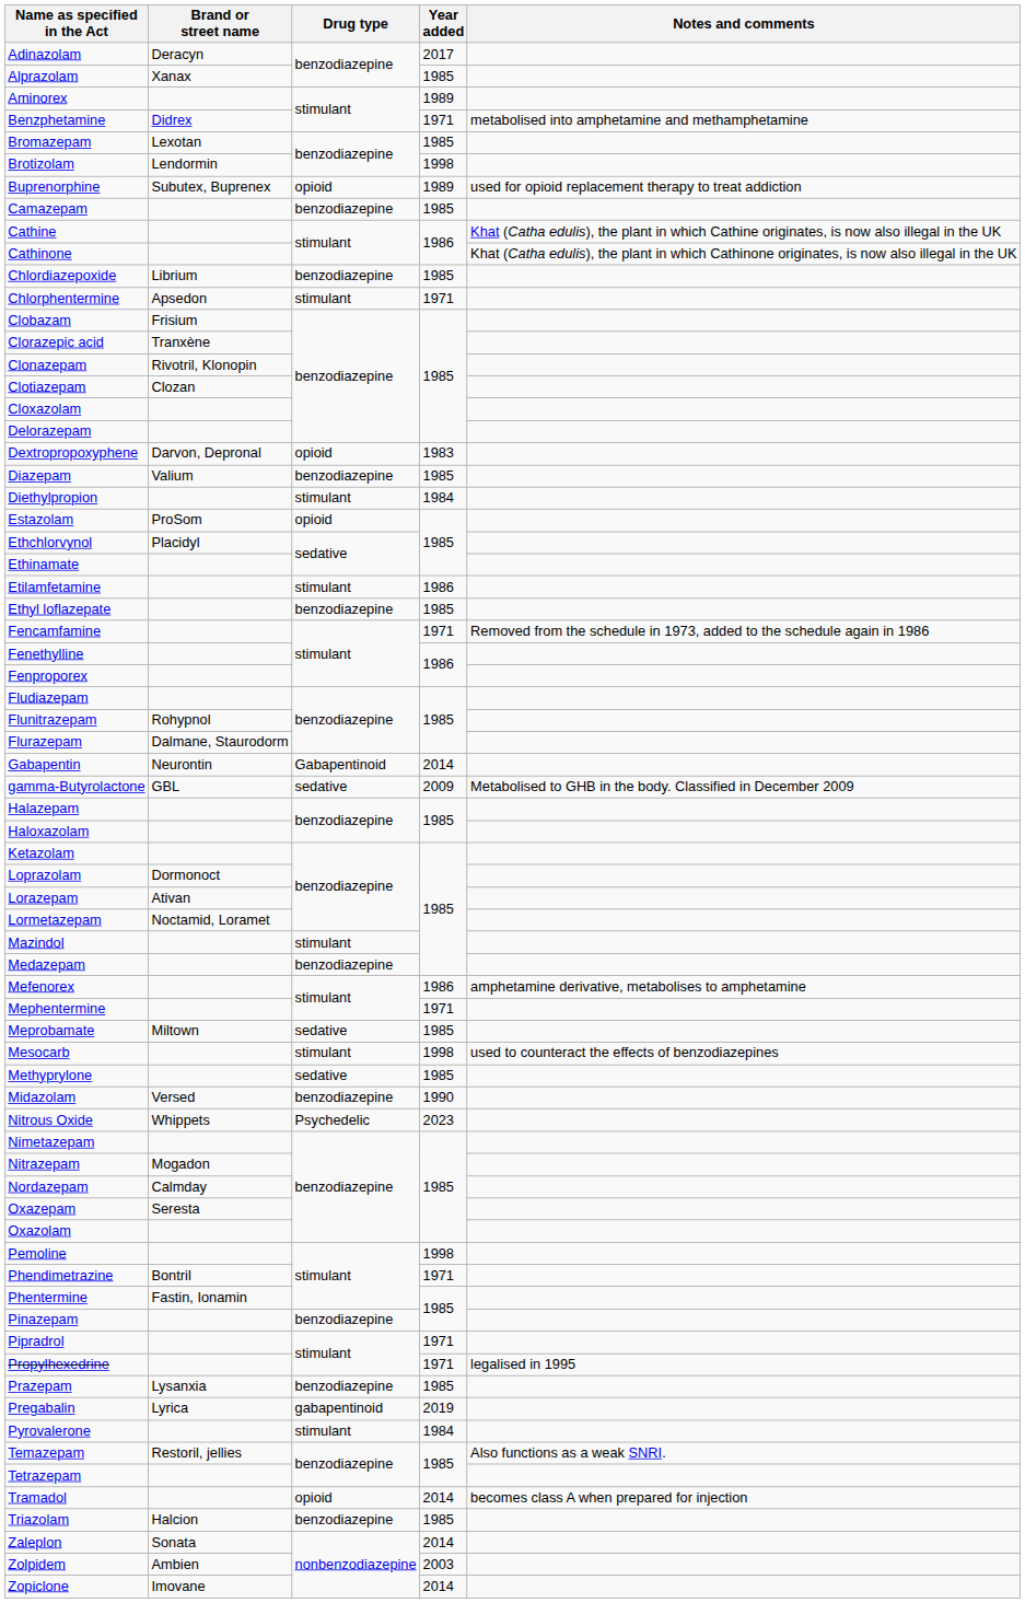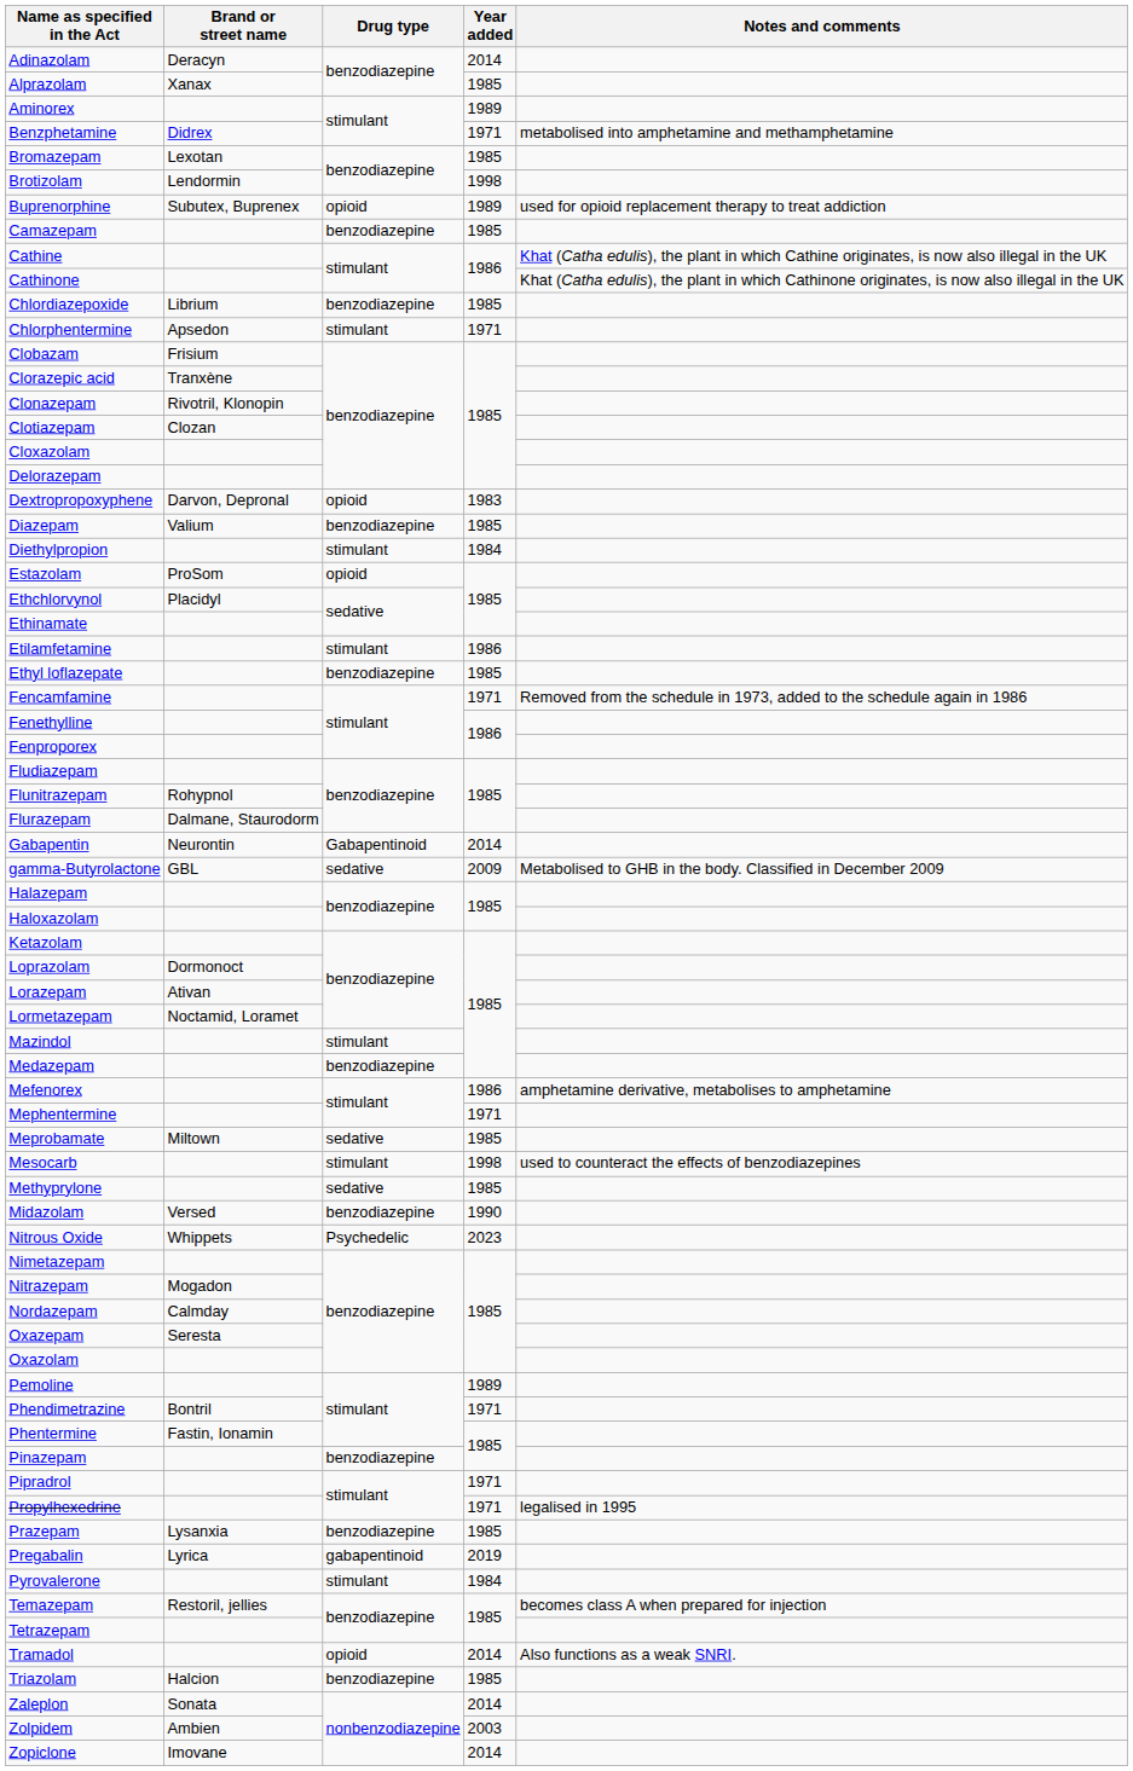Adinazolam | Year added: 2017 -> 2014
Pemoline | Year added: 1998 -> 1989
Temazepam | Notes and comments: Also functions as a weak SNRI. -> becomes class A when prepared for injection
Tramadol | Notes and comments: becomes class A when prepared for injection -> Also functions as a weak SNRI.
